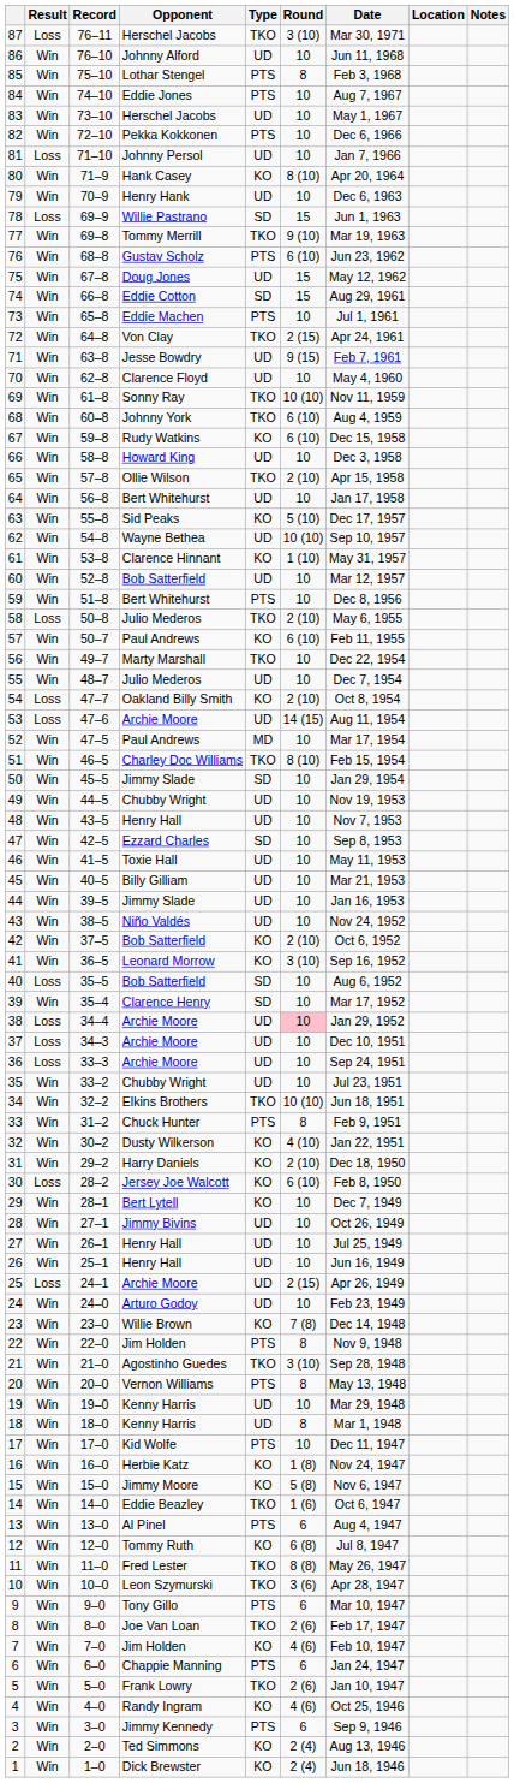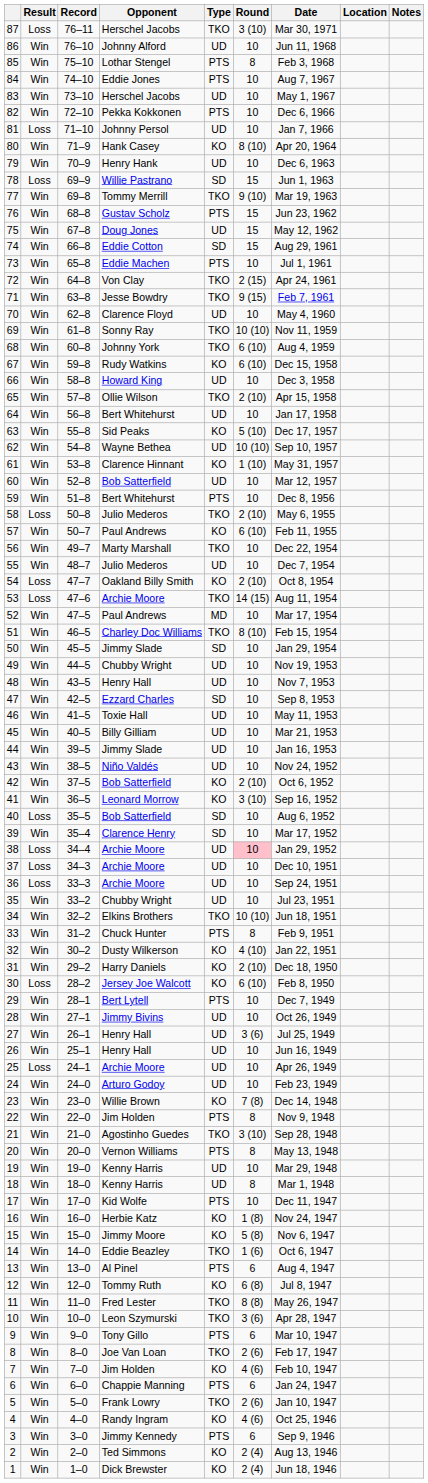76 | Round: 6 (10) -> 15
71 | Type: UD -> TKO
53 | Type: UD -> TKO
29 | Type: KO -> PTS
27 | Round: 10 -> 3 (6)
25 | Round: 2 (15) -> 10
